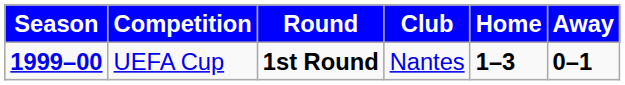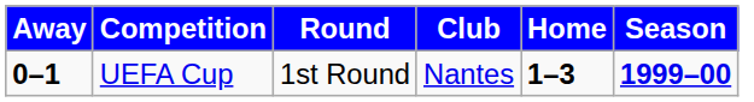columns swapped: Season <-> Away
UEFA Cup | Round: bold -> normal
